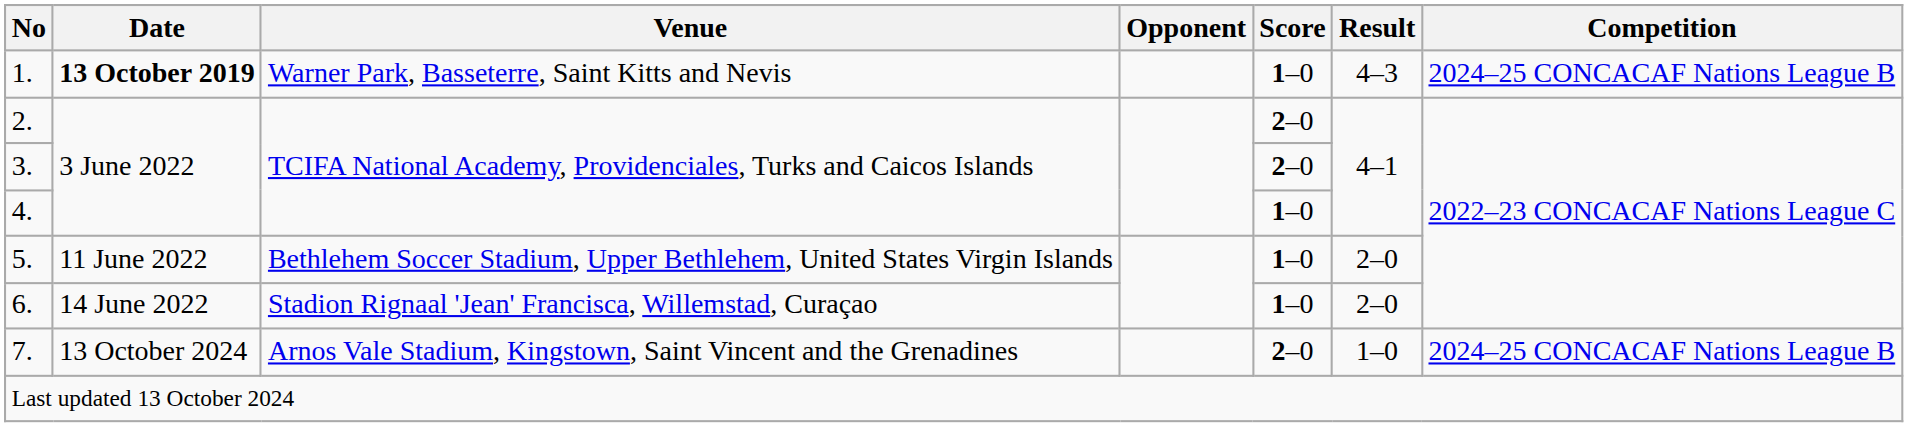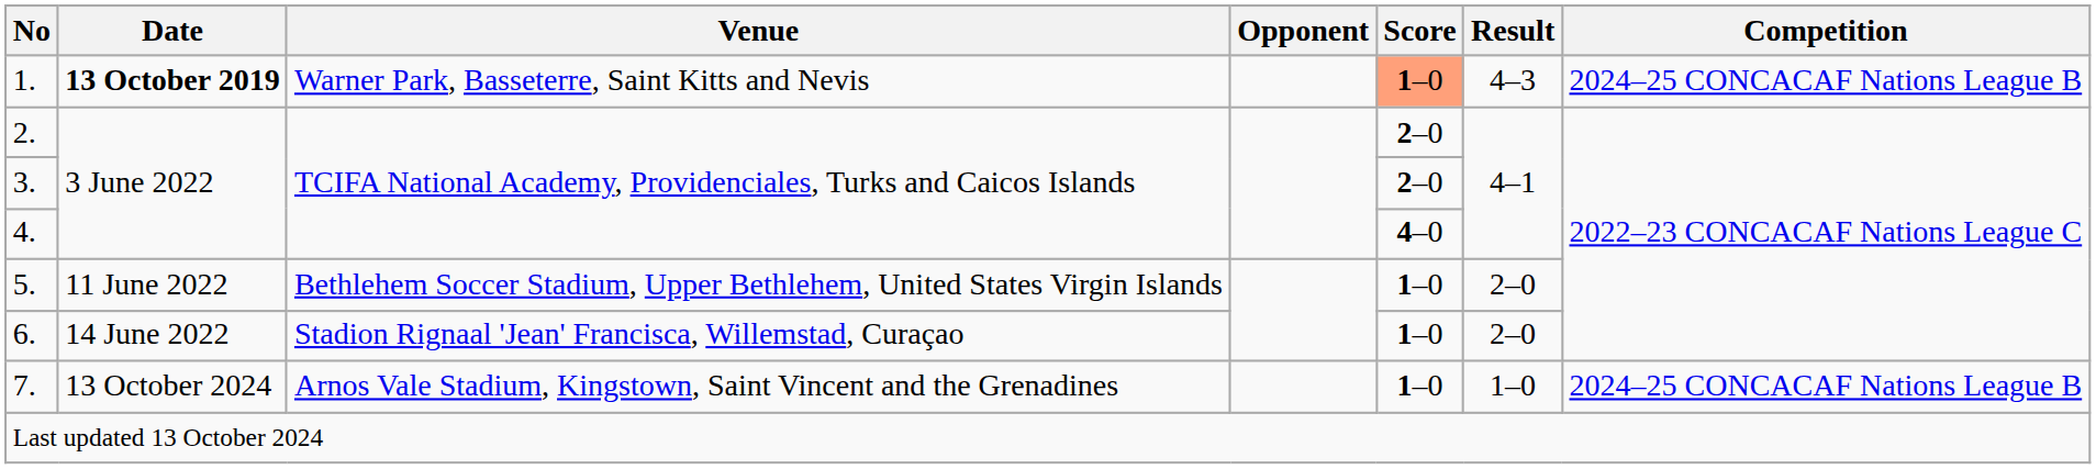1. | Score: no background -> lightsalmon background
4. | Score: 1–0 -> 4–0
7. | Score: 2–0 -> 1–0
